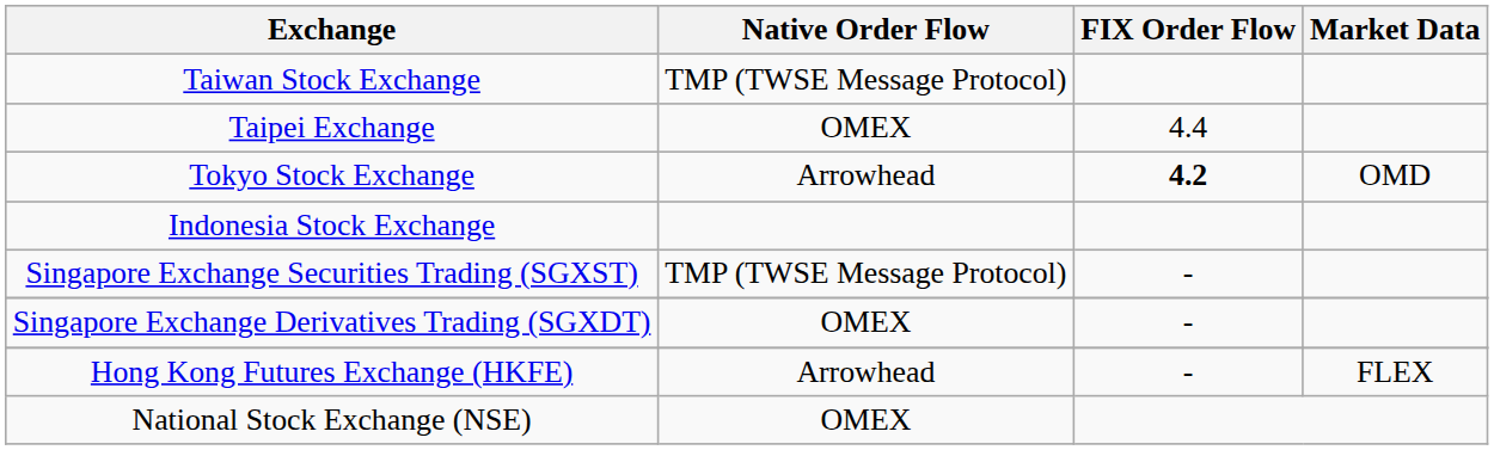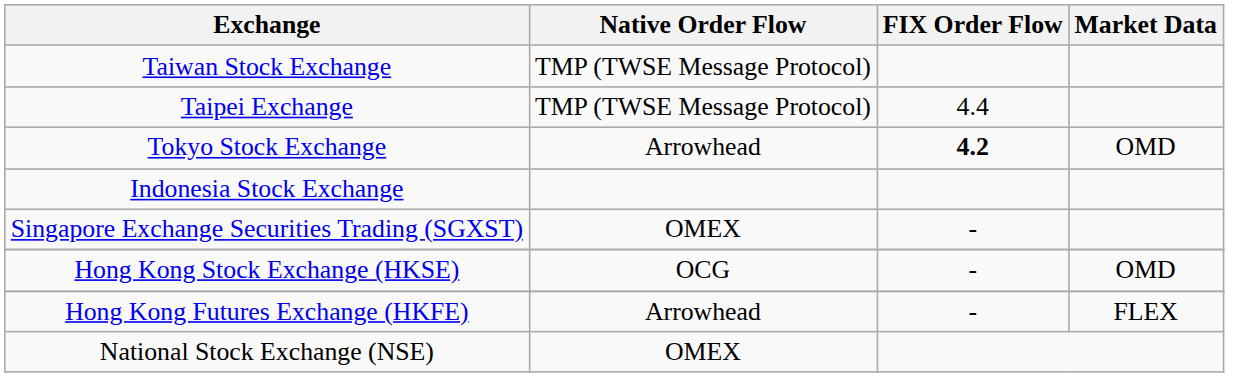Taipei Exchange | Native Order Flow: OMEX -> TMP (TWSE Message Protocol)
Singapore Exchange Securities Trading (SGXST) | Native Order Flow: TMP (TWSE Message Protocol) -> OMEX
- row: Singapore Exchange Derivatives Trading (SGXDT) | OMEX | -
+ row: Hong Kong Stock Exchange (HKSE) | OCG | - | OMD
